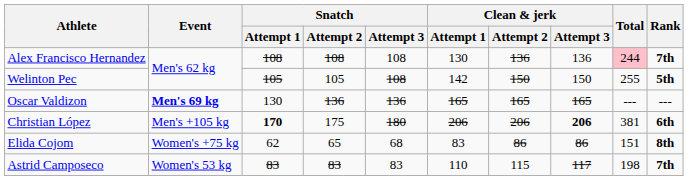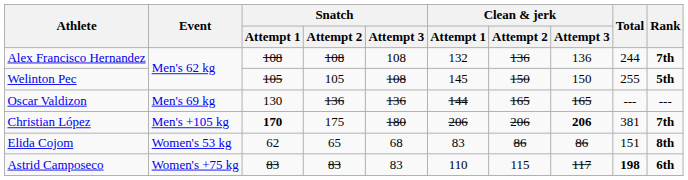Alex Francisco Hernandez | Clean & jerk / Attempt 1: 130 -> 132
Alex Francisco Hernandez | Total: pink background -> no background
Welinton Pec | Clean & jerk / Attempt 1: 142 -> 145
Oscar Valdizon | Event: bold -> normal
Oscar Valdizon | Clean & jerk / Attempt 1: 165 -> 144
Christian López | Rank: 6th -> 7th
Elida Cojom | Event: Women's +75 kg -> Women's 53 kg
Astrid Camposeco | Event: Women's 53 kg -> Women's +75 kg
Astrid Camposeco | Total: normal -> bold
Astrid Camposeco | Rank: 7th -> 6th
